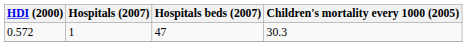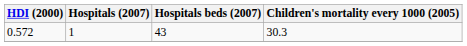0.572 | Hospitals beds (2007): 47 -> 43
